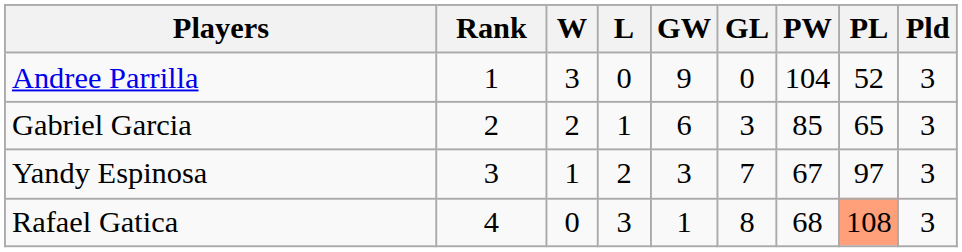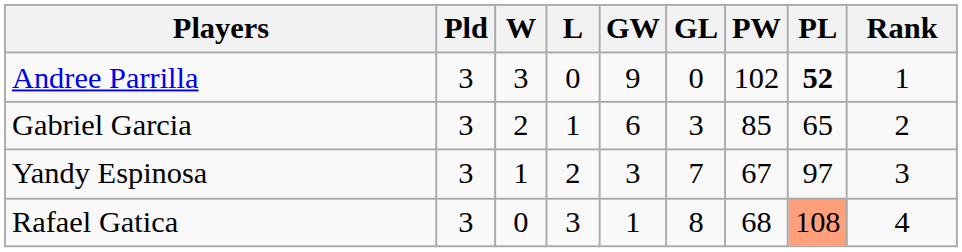columns swapped: Pld <-> Rank
Andree Parrilla | PW: 104 -> 102
Andree Parrilla | PL: normal -> bold
